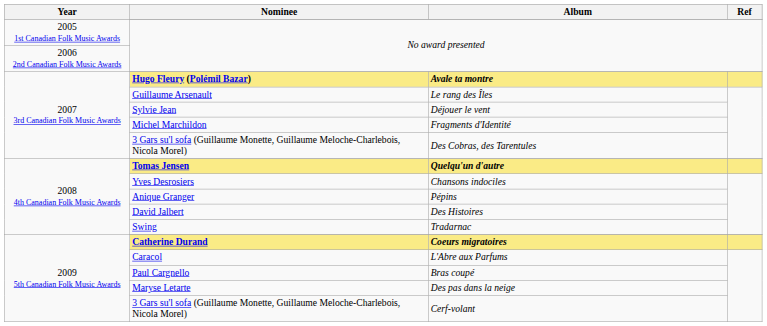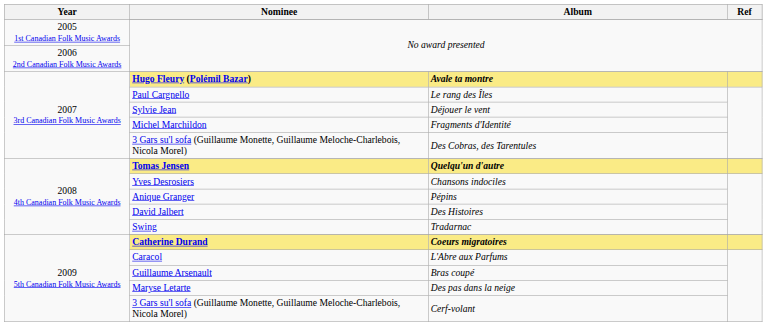Le rang des Îles | Nominee: Guillaume Arsenault -> Paul Cargnello
Bras coupé | Nominee: Paul Cargnello -> Guillaume Arsenault
